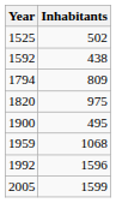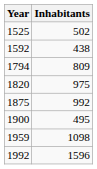+ row: 1875 | 992
1959 | Inhabitants: 1068 -> 1098
- row: 2005 | 1599
